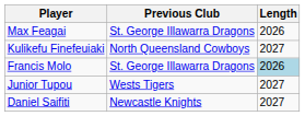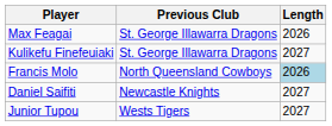Kulikefu Finefeuiaki | Previous Club: North Queensland Cowboys -> St. George Illawarra Dragons
Francis Molo | Previous Club: St. George Illawarra Dragons -> North Queensland Cowboys
rows swapped: Daniel Saifiti <-> Junior Tupou
